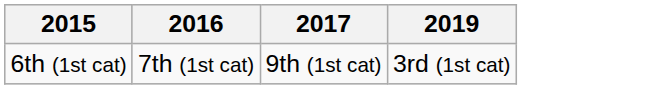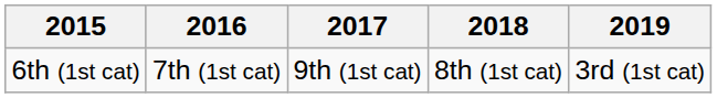+ column: 2018 | 8th (1st cat)
